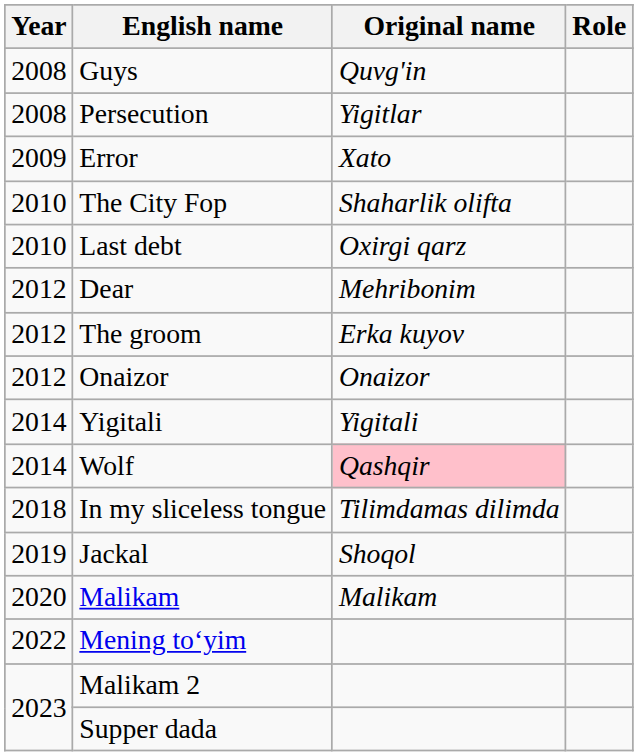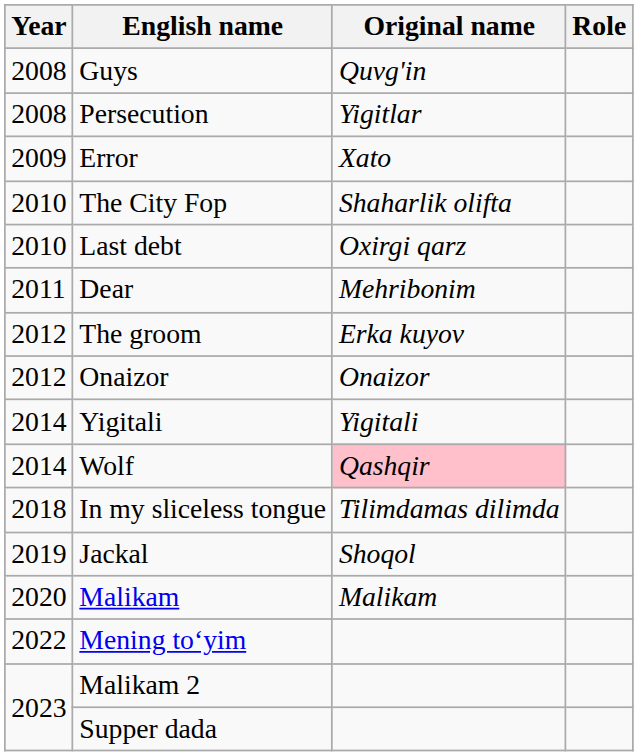Dear | Year: 2012 -> 2011
